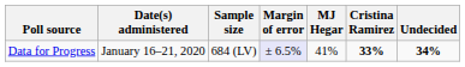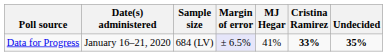Data for Progress | Undecided: 34% -> 35%
